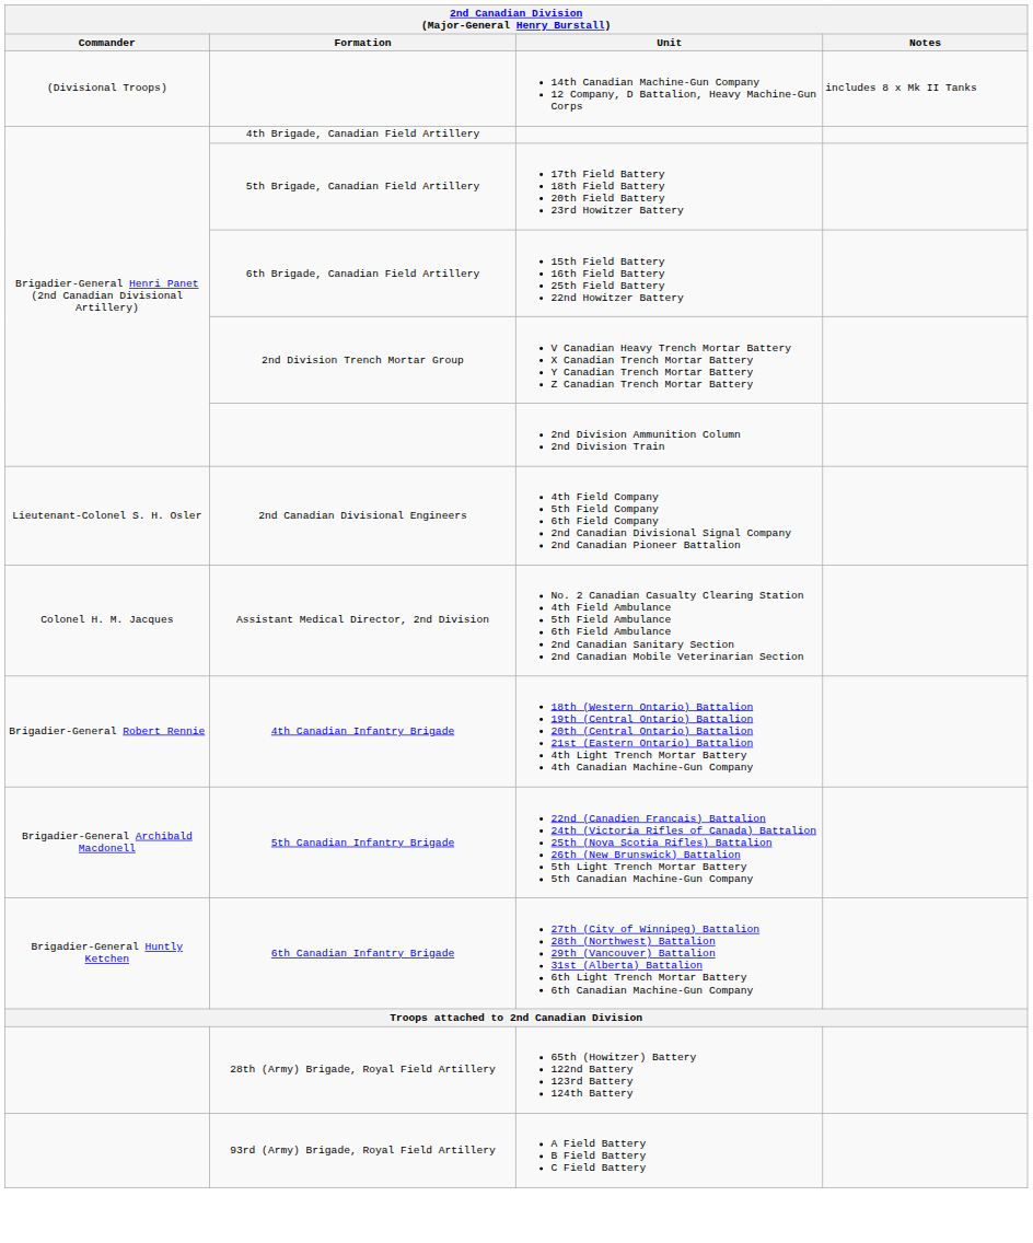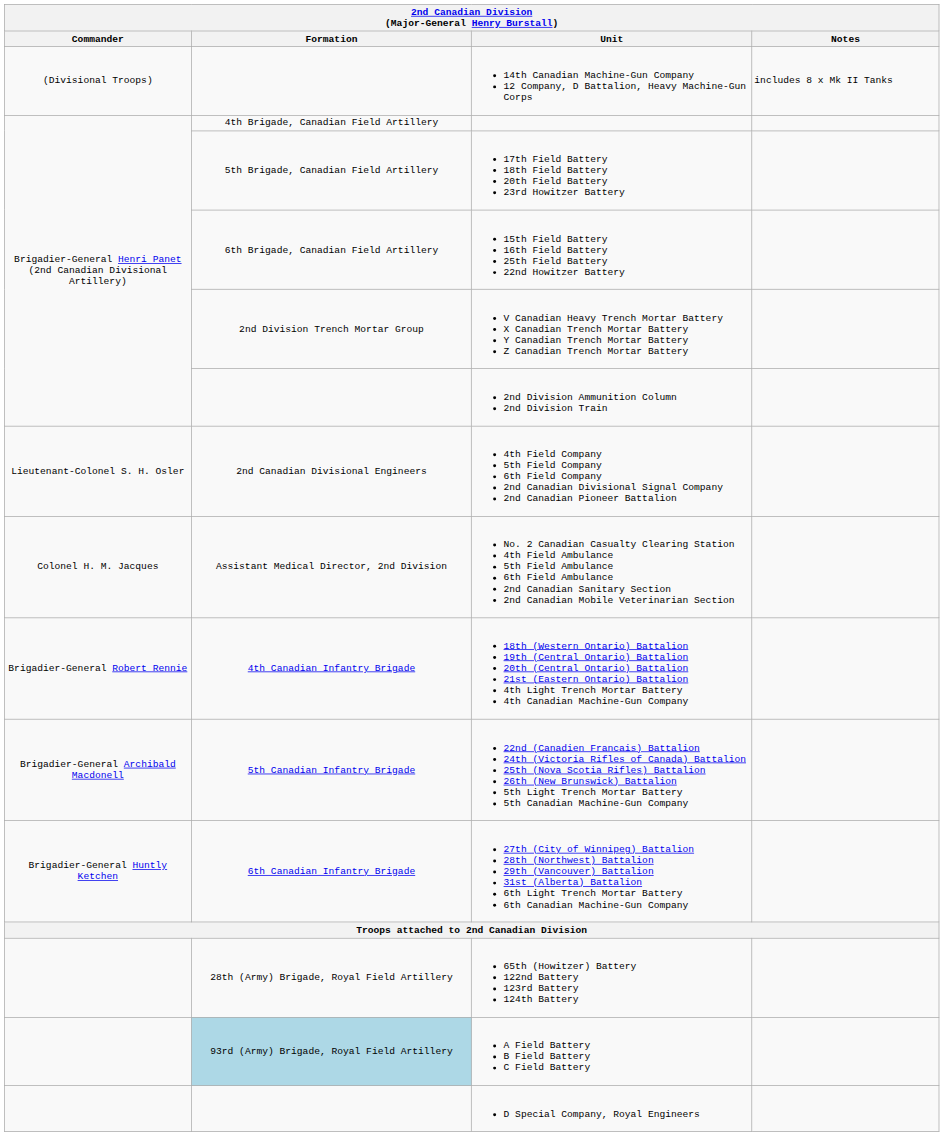A Field Battery B Field Battery C Field Battery | Formation: no background -> lightblue background
+ row: D Special Company, Royal Engineers
